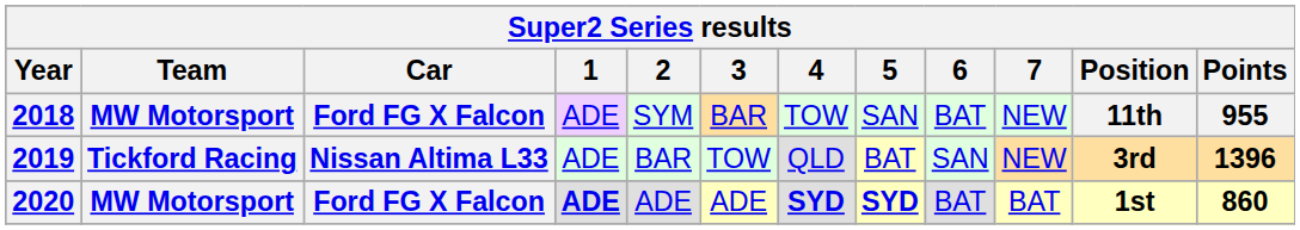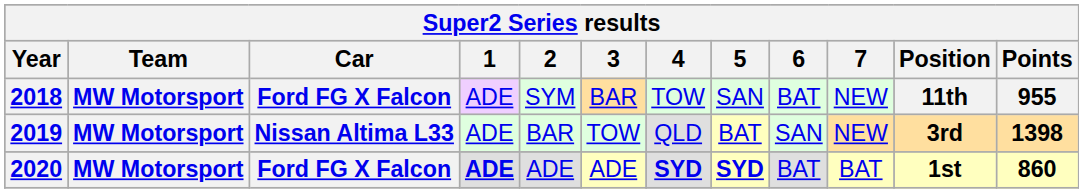2019 | Team: Tickford Racing -> MW Motorsport
2019 | Points: 1396 -> 1398
